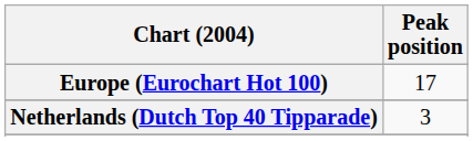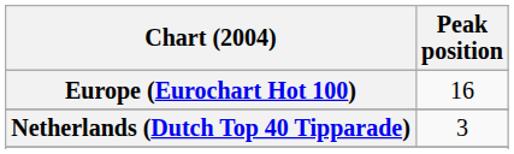Europe (Eurochart Hot 100) | Peak position: 17 -> 16
